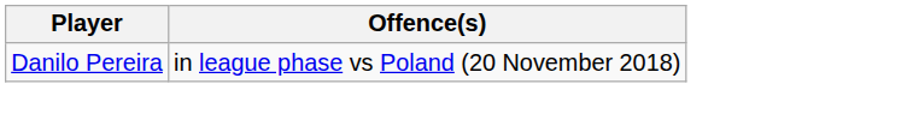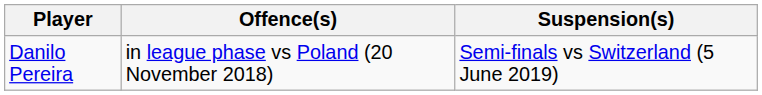+ column: Suspension(s) | Semi-finals vs Switzerland (5 June 2019)
